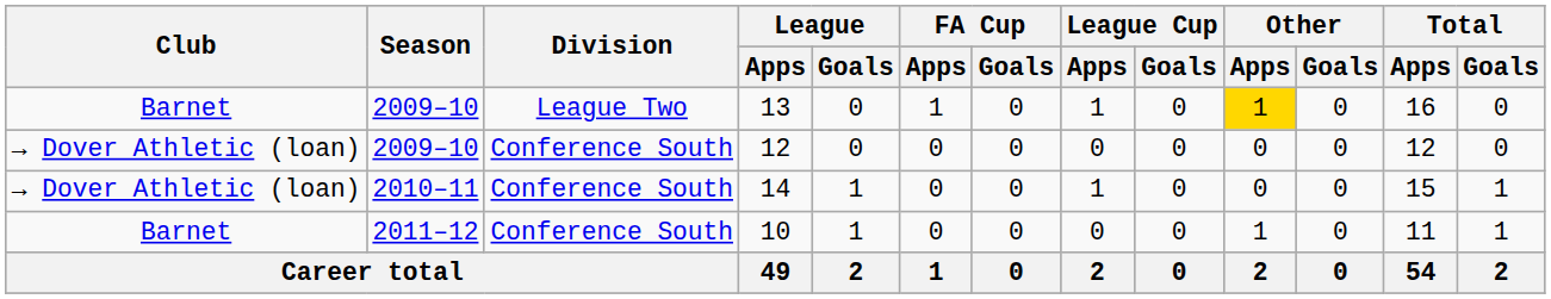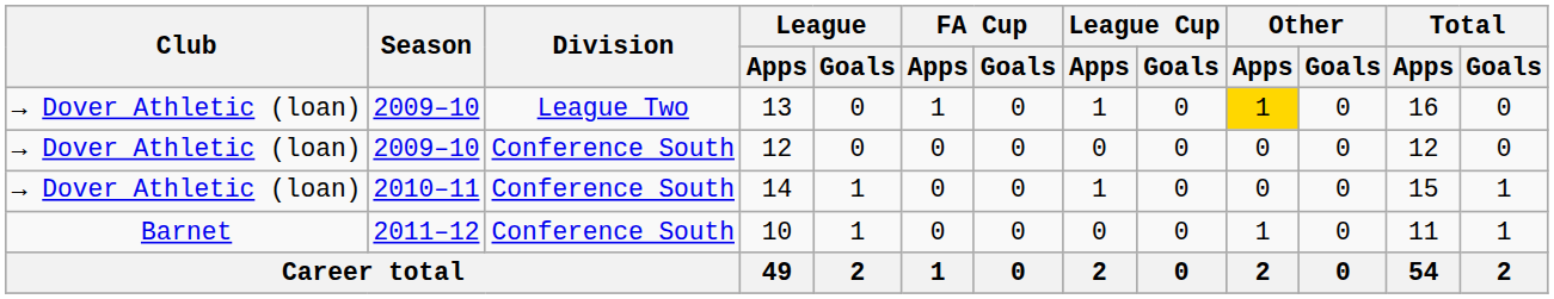13 | Club: Barnet -> → Dover Athletic (loan)
